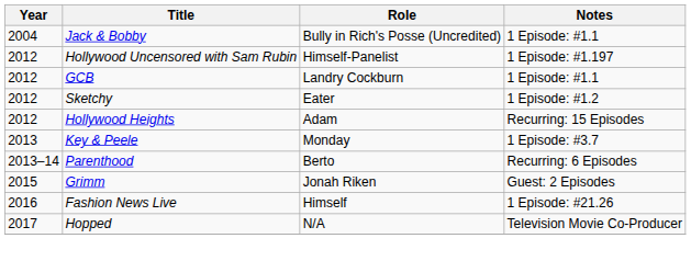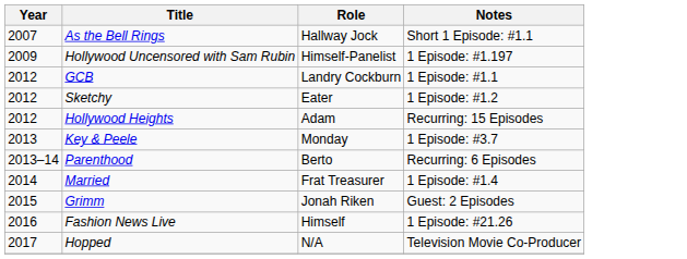- row: 2004 | Jack & Bobby | Bully in Rich's Posse (Uncredited) | 1 Episode: #1.1
+ row: 2007 | As the Bell Rings | Hallway Jock | Short 1 Episode: #1.1
Hollywood Uncensored with Sam Rubin | Year: 2012 -> 2009
+ row: 2014 | Married | Frat Treasurer | 1 Episode: #1.4
